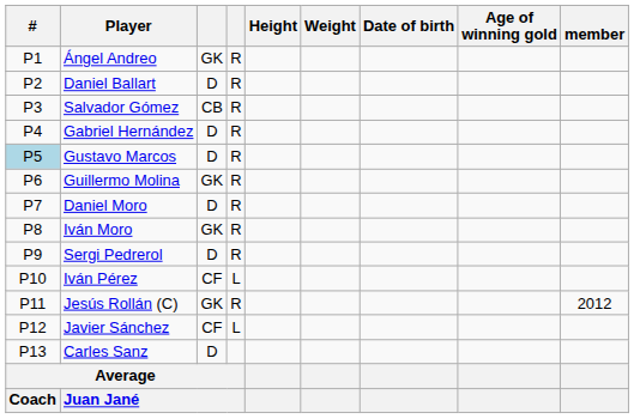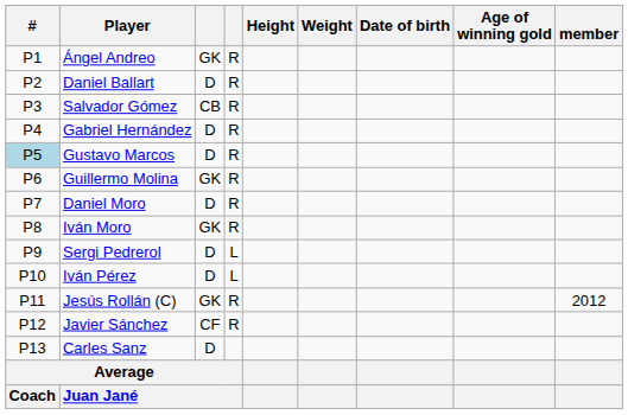Sergi Pedrerol | column 4: R -> L
Iván Pérez | column 3: CF -> D
Javier Sánchez | column 4: L -> R
